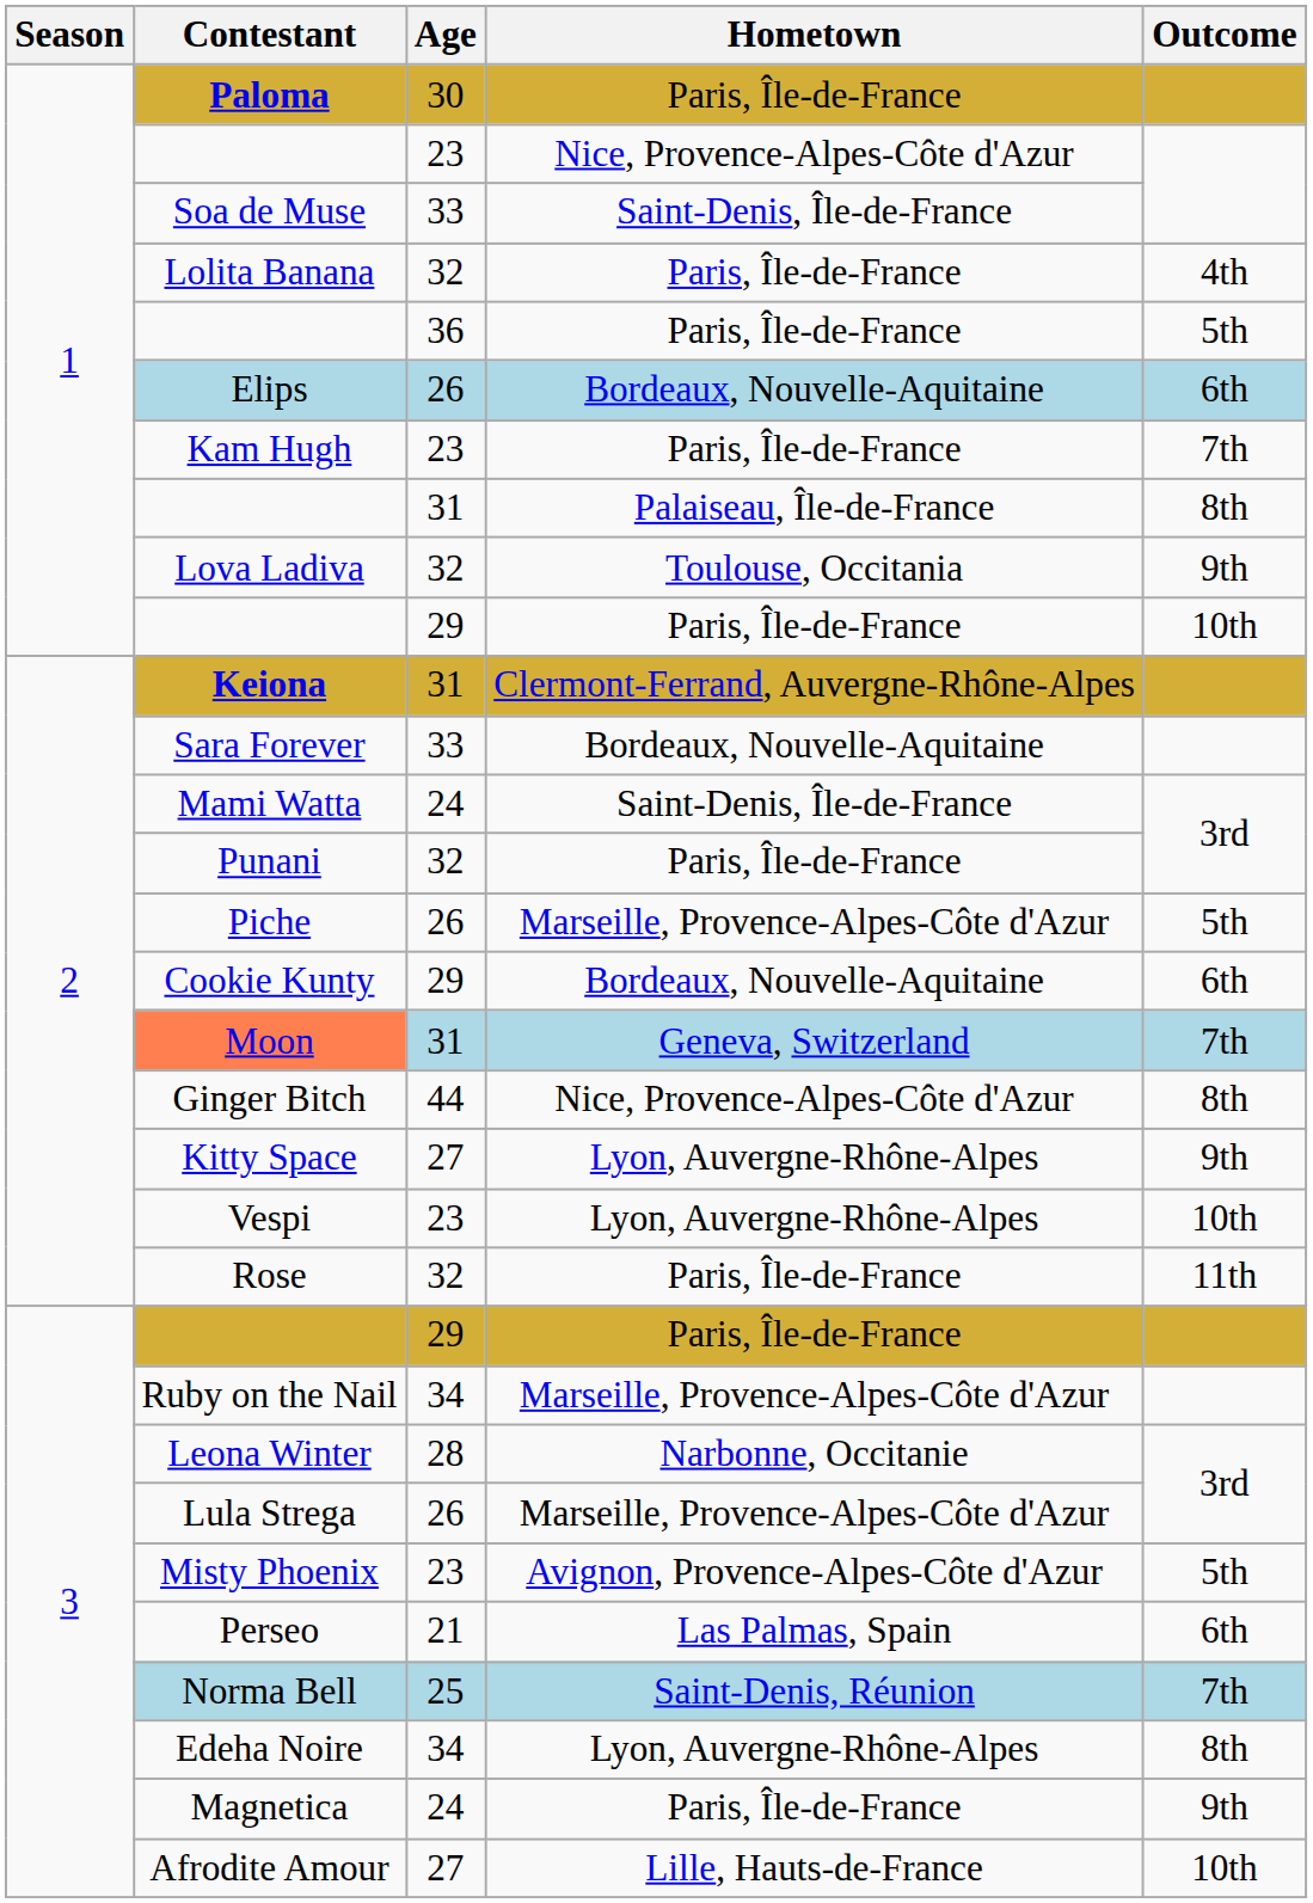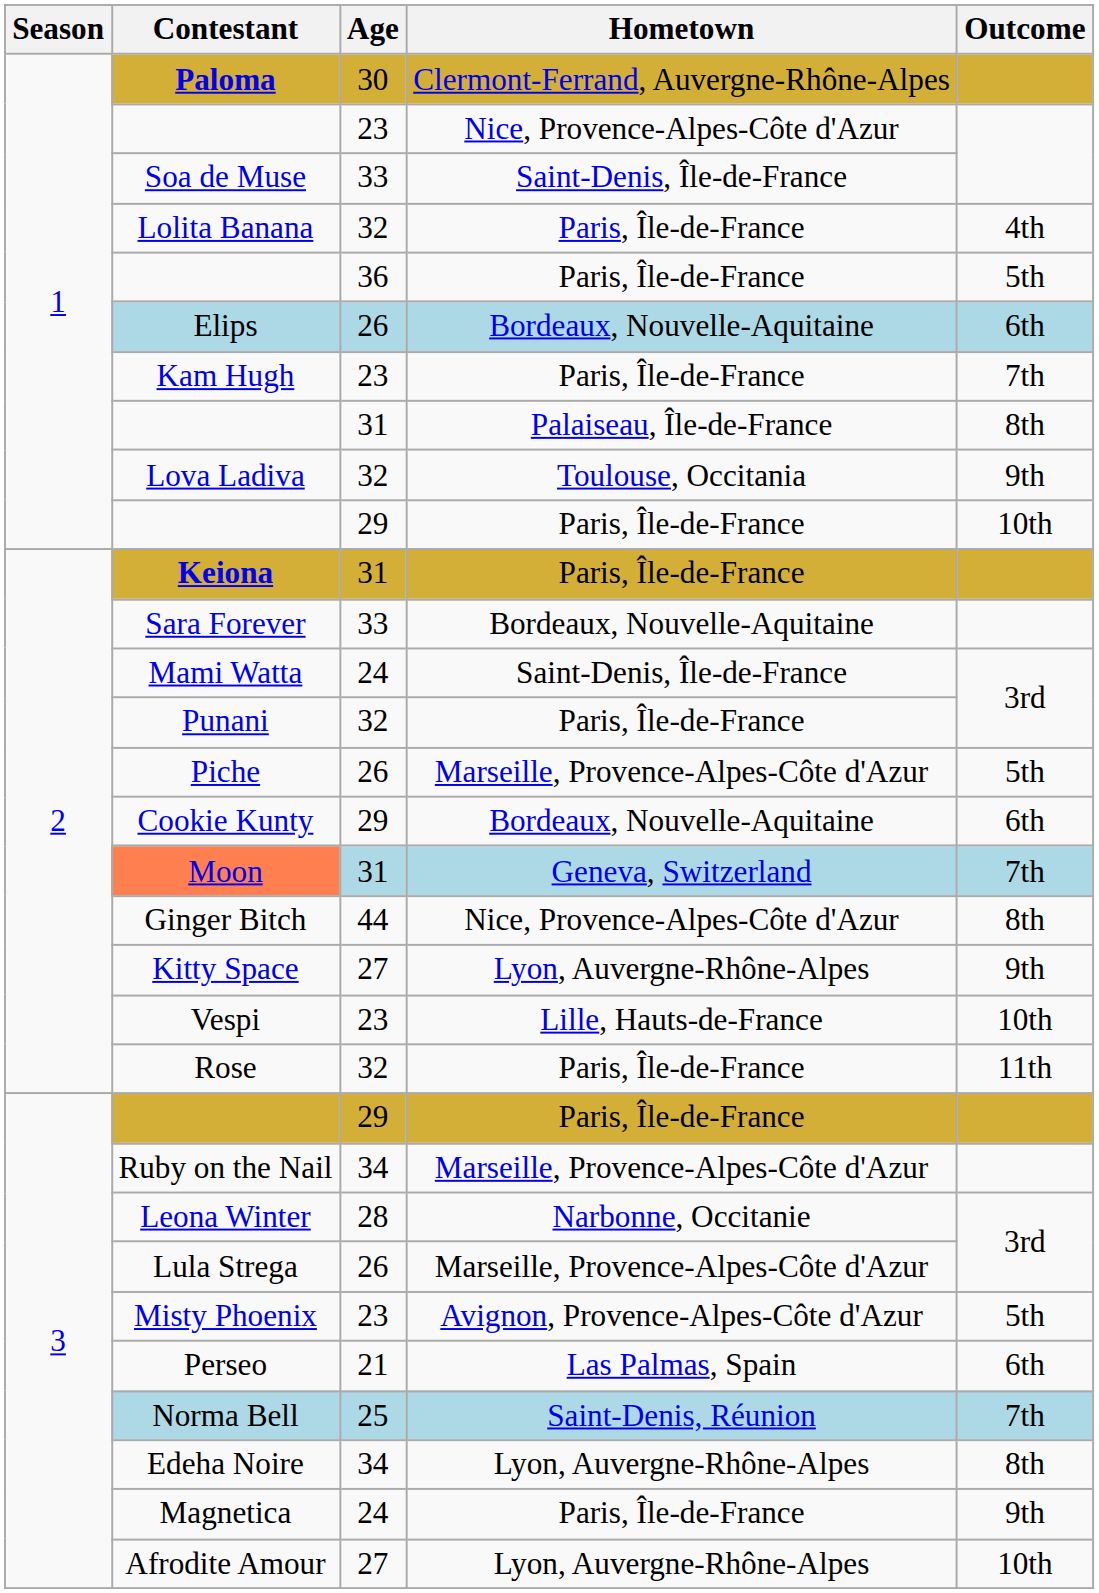Paloma | Hometown: Paris, Île-de-France -> Clermont-Ferrand, Auvergne-Rhône-Alpes
Keiona | Hometown: Clermont-Ferrand, Auvergne-Rhône-Alpes -> Paris, Île-de-France
Vespi | Hometown: Lyon, Auvergne-Rhône-Alpes -> Lille, Hauts-de-France
Afrodite Amour | Hometown: Lille, Hauts-de-France -> Lyon, Auvergne-Rhône-Alpes
